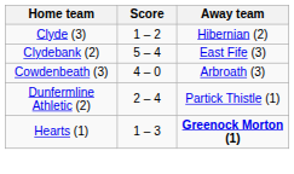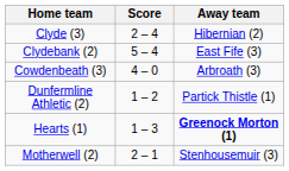Clyde (3) | Score: 1 – 2 -> 2 – 4
Dunfermline Athletic (2) | Score: 2 – 4 -> 1 – 2
+ row: Motherwell (2) | 2 – 1 | Stenhousemuir (3)
